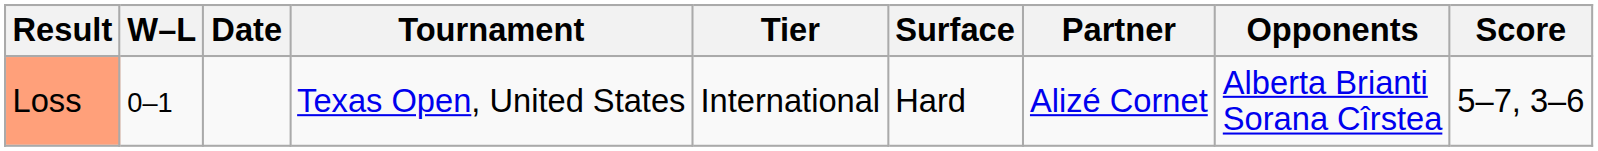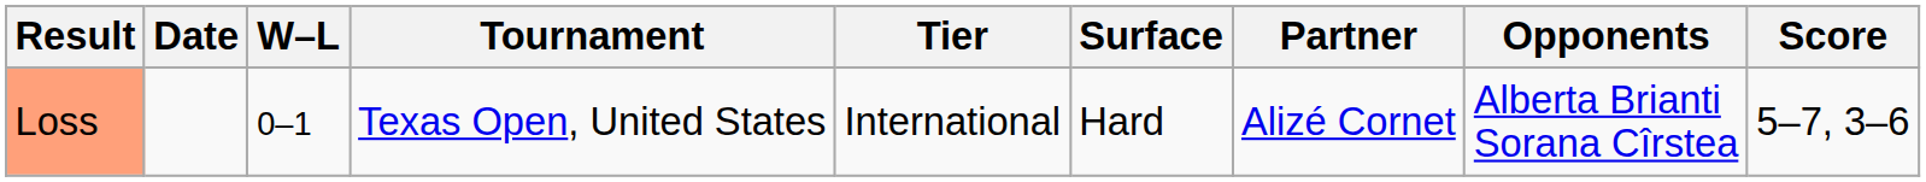columns swapped: W–L <-> Date
